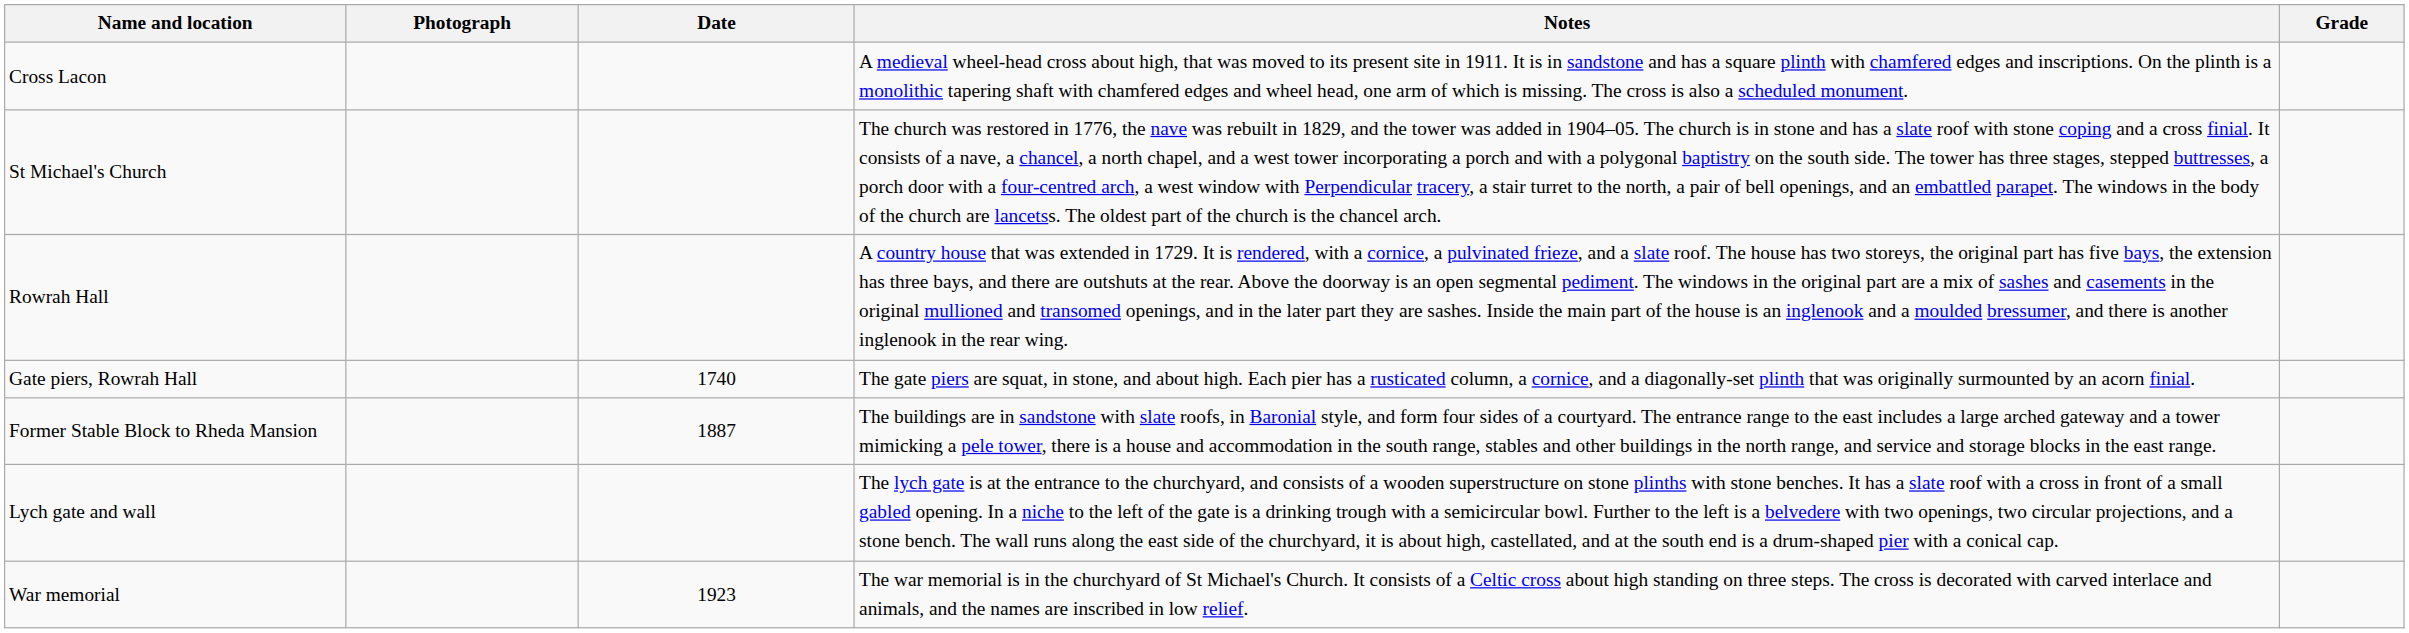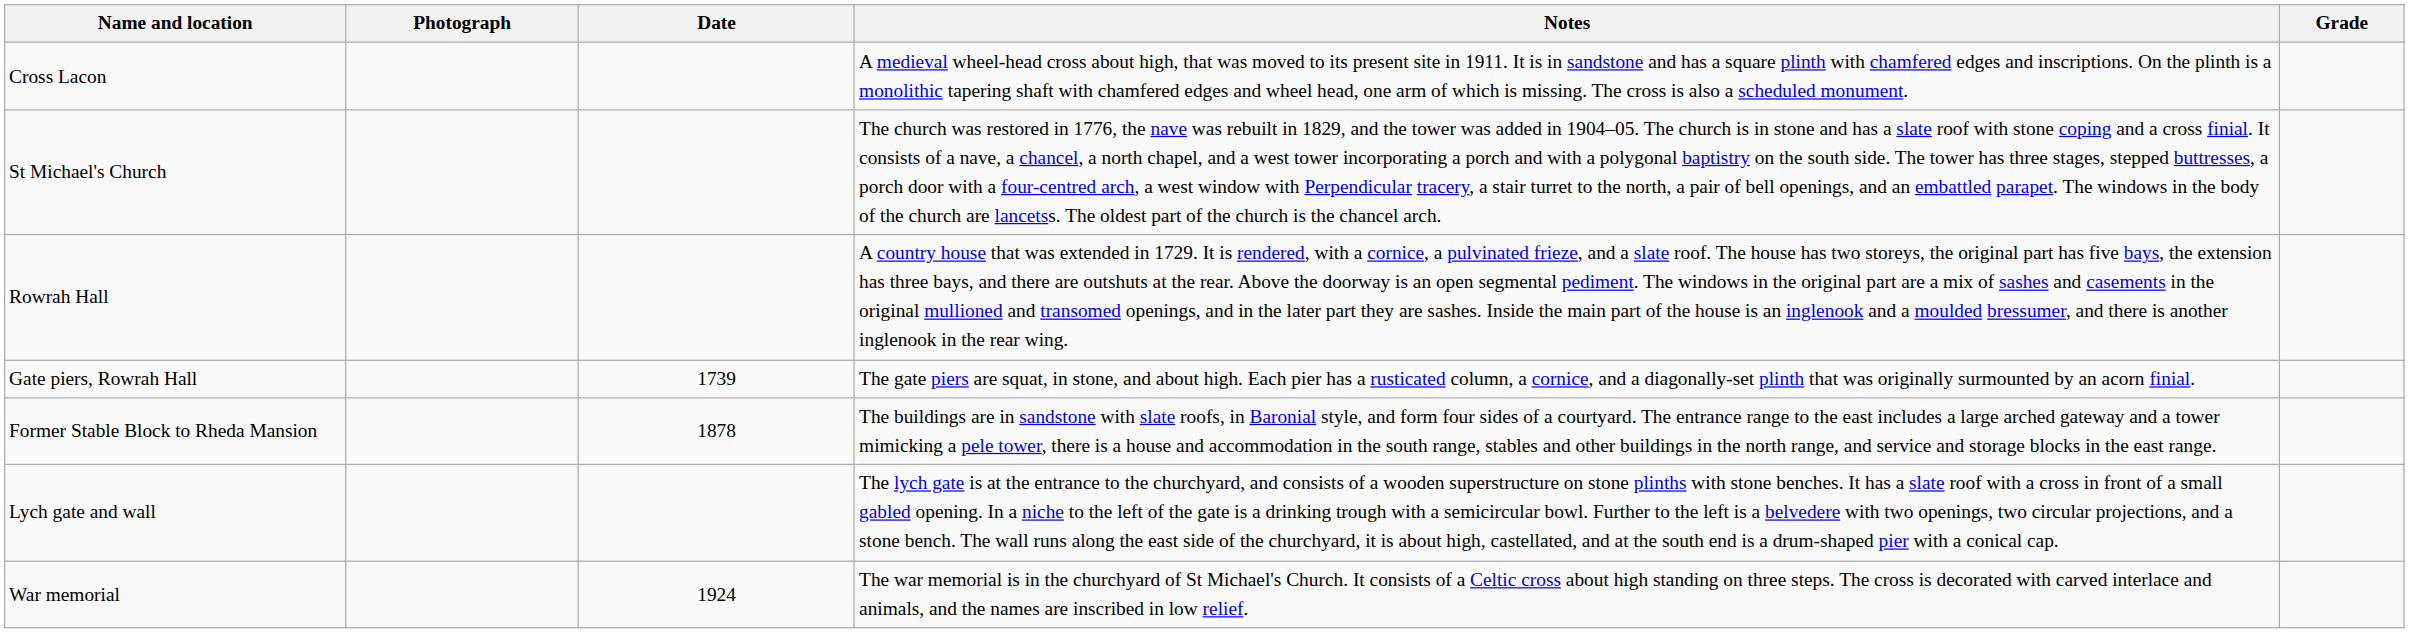Gate piers, Rowrah Hall | Date: 1740 -> 1739
Former Stable Block to Rheda Mansion | Date: 1887 -> 1878
War memorial | Date: 1923 -> 1924
